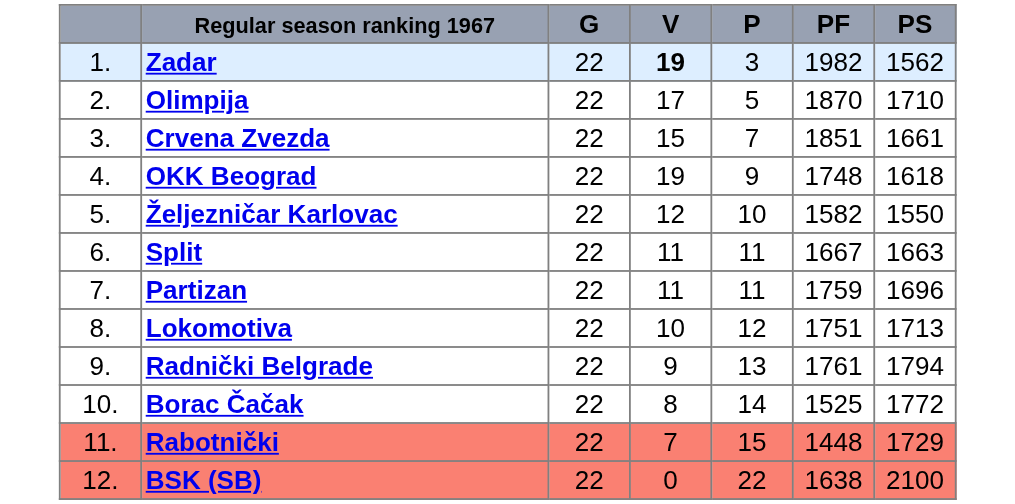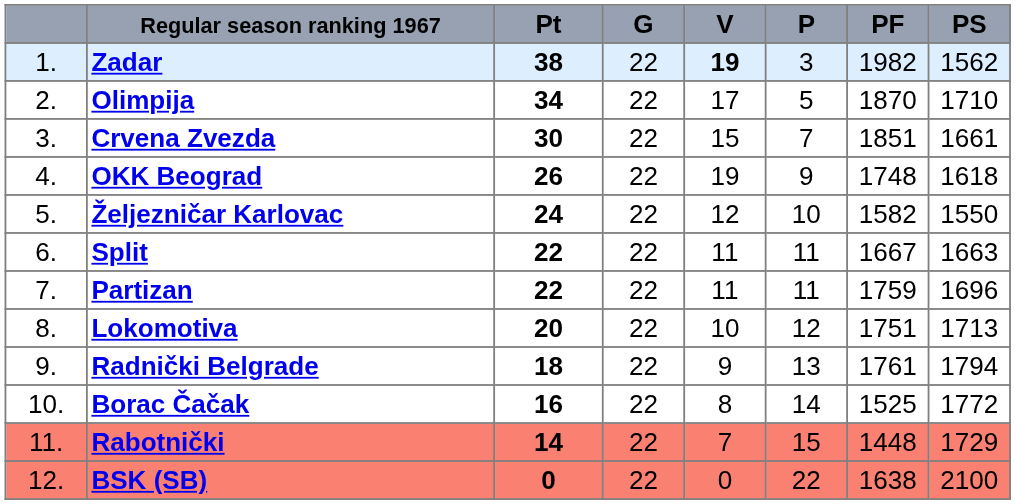+ column: Pt | 38 | 34 | 30 | 26 | 24 | 22 | 22 | 20 | 18 | 16 | 14 | 0
